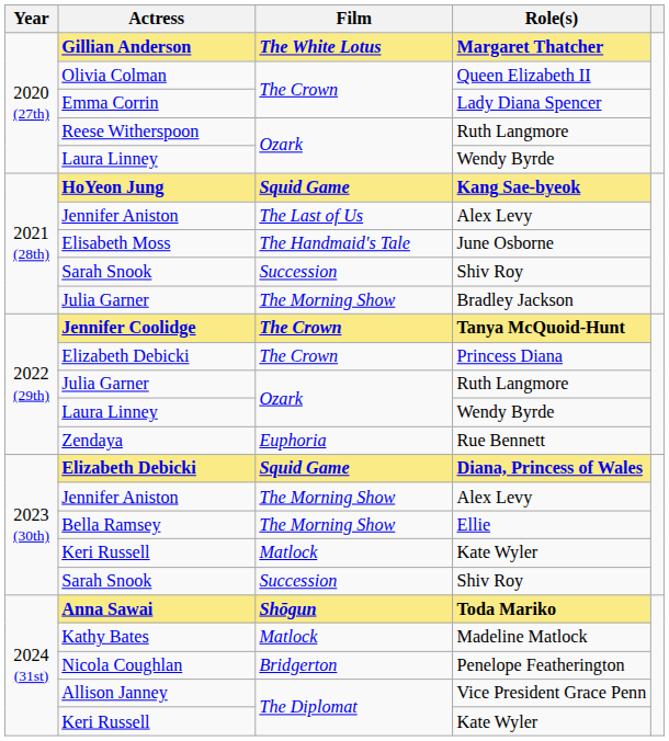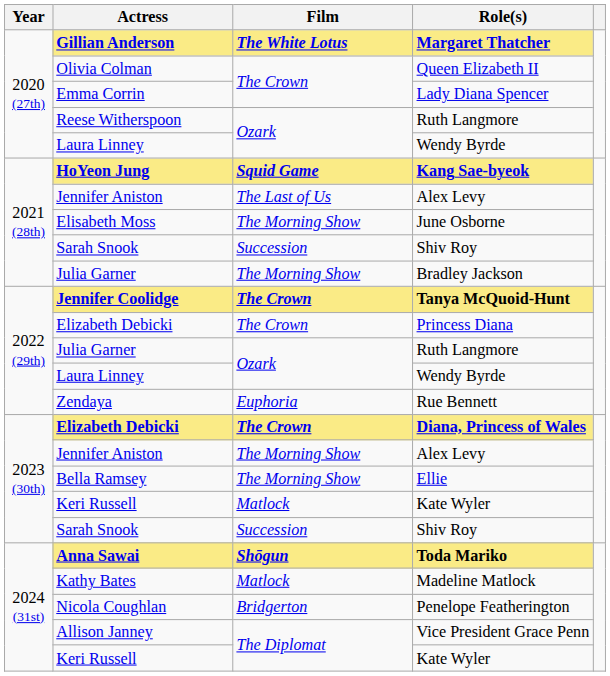June Osborne | Film: The Handmaid's Tale -> The Morning Show
Diana, Princess of Wales | Film: Squid Game -> The Crown
